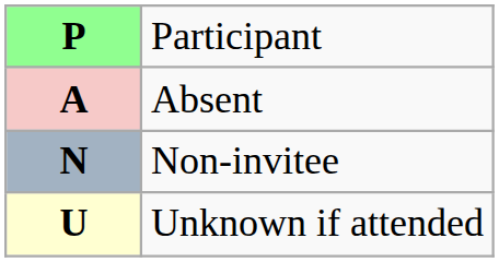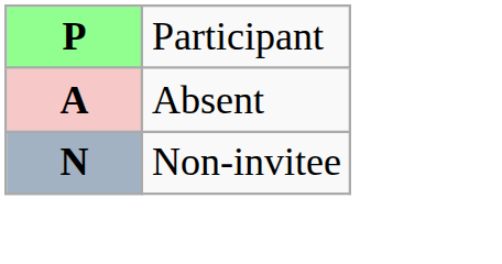- row: U | Unknown if attended
